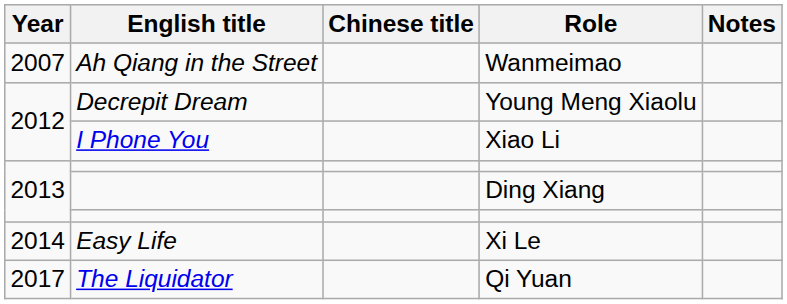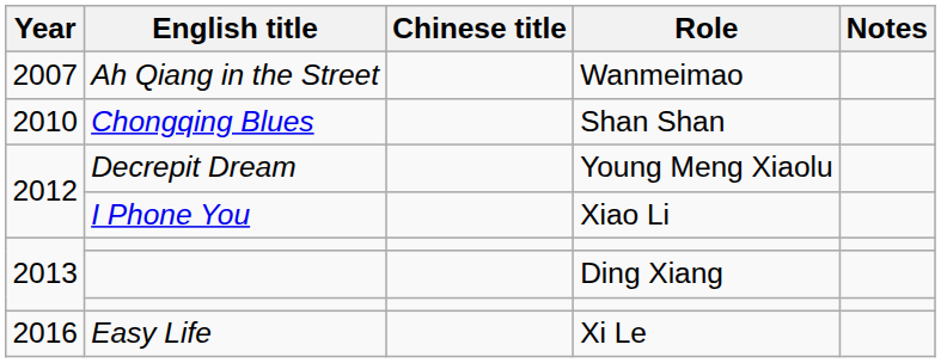+ row: 2010 | Chongqing Blues | Shan Shan
Xi Le | Year: 2014 -> 2016
- row: 2017 | The Liquidator | Qi Yuan
